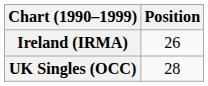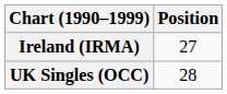Ireland (IRMA) | Position: 26 -> 27
